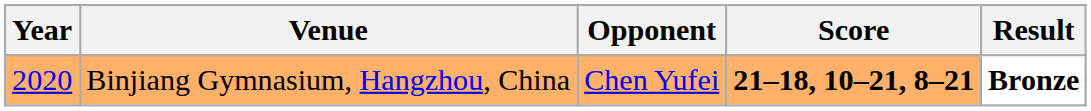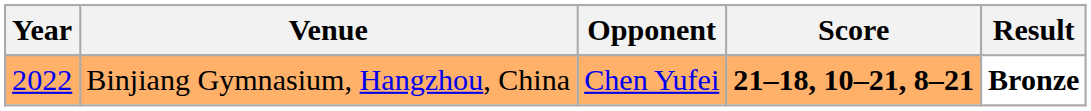Binjiang Gymnasium, Hangzhou, China | Year: 2020 -> 2022
